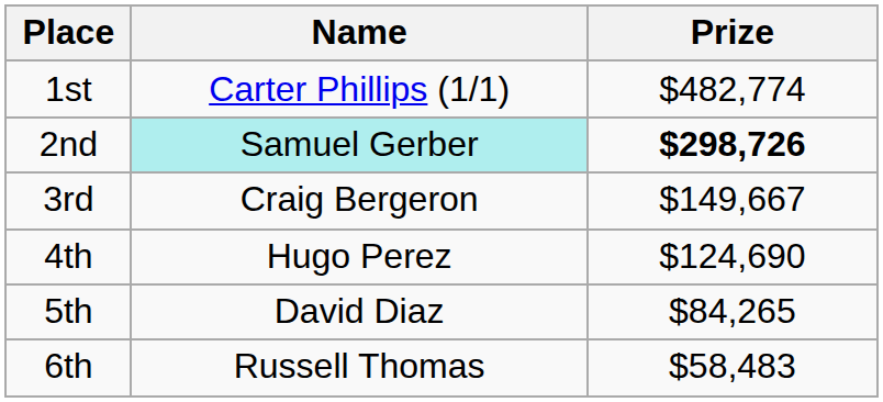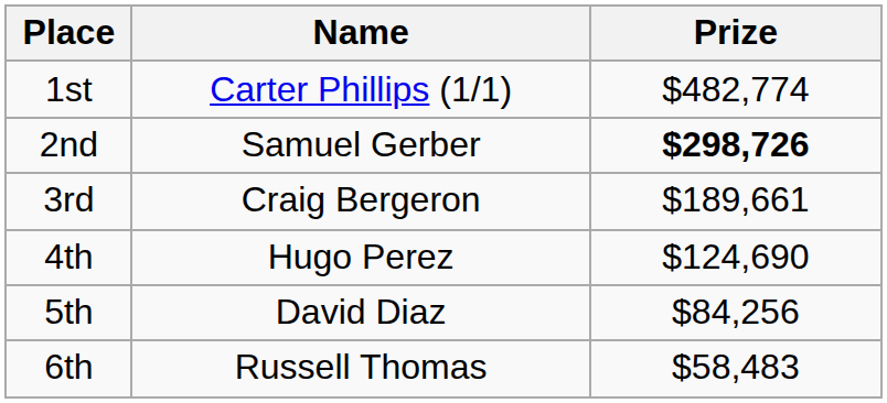2nd | Name: paleturquoise background -> no background
3rd | Prize: $149,667 -> $189,661
5th | Prize: $84,265 -> $84,256
